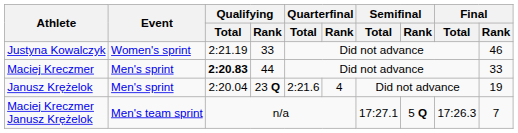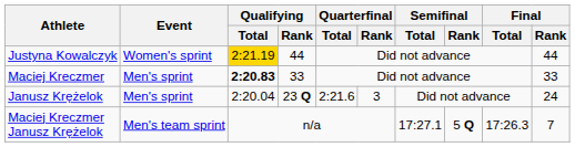Justyna Kowalczyk | Qualifying / Total: no background -> gold background
Justyna Kowalczyk | Qualifying / Rank: 33 -> 44
Justyna Kowalczyk | Final / Rank: 46 -> 44
Maciej Kreczmer | Qualifying / Rank: 44 -> 33
Janusz Krężelok | Quarterfinal / Rank: 4 -> 3
Janusz Krężelok | Final / Rank: 19 -> 24
